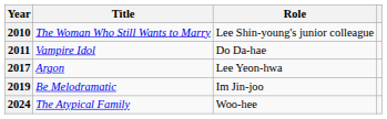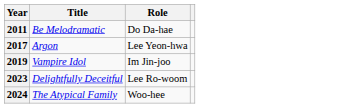- row: 2010 | The Woman Who Still Wants to Marry | Lee Shin-young's junior colleague
2011 | Title: Vampire Idol -> Be Melodramatic
2019 | Title: Be Melodramatic -> Vampire Idol
+ row: 2023 | Delightfully Deceitful | Lee Ro-woom
